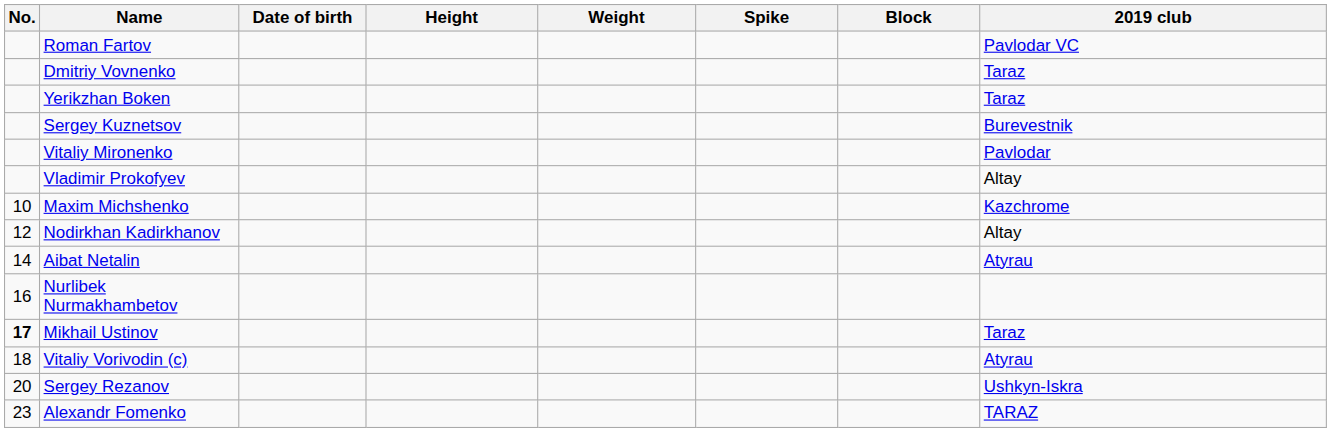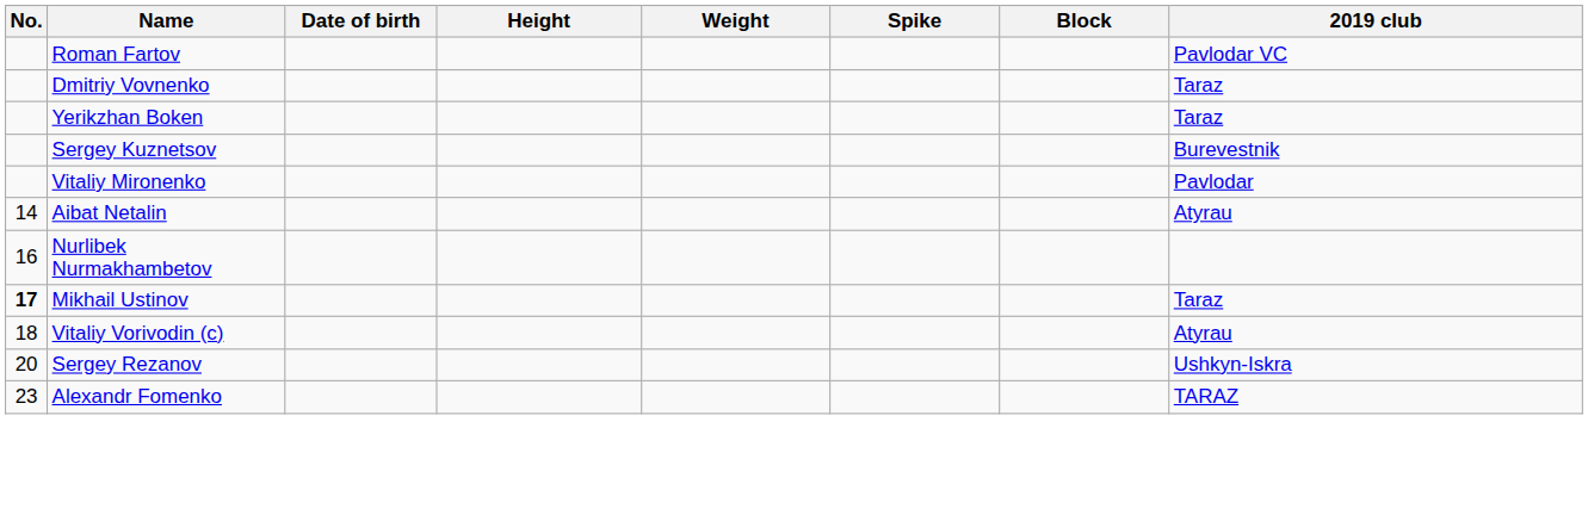- row: Vladimir Prokofyev | Altay
- row: 10 | Maxim Michshenko | Kazchrome
- row: 12 | Nodirkhan Kadirkhanov | Altay
